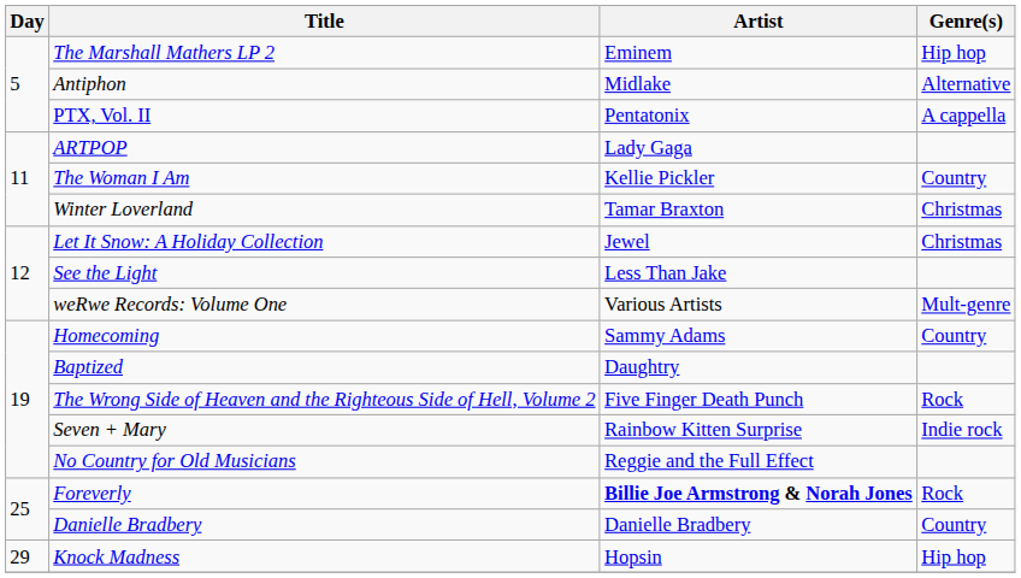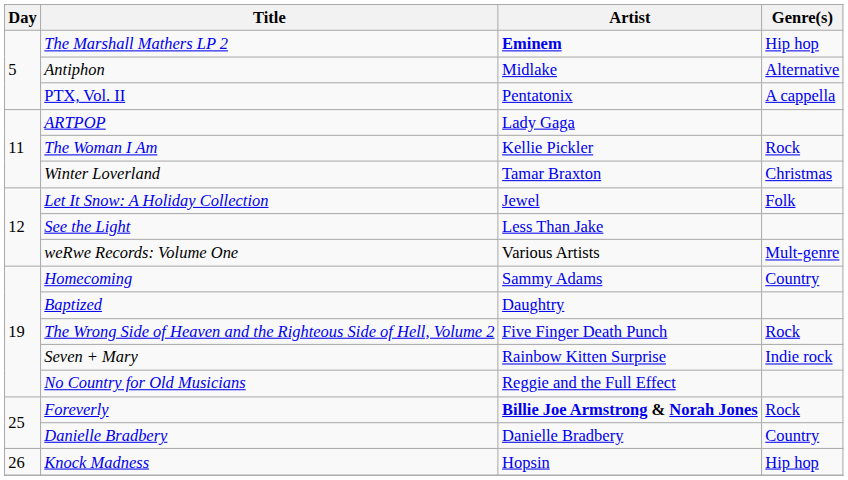The Marshall Mathers LP 2 | Artist: normal -> bold
The Woman I Am | Genre(s): Country -> Rock
Let It Snow: A Holiday Collection | Genre(s): Christmas -> Folk
Knock Madness | Day: 29 -> 26
